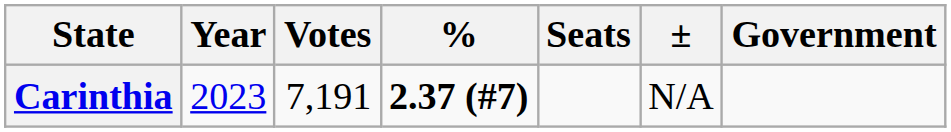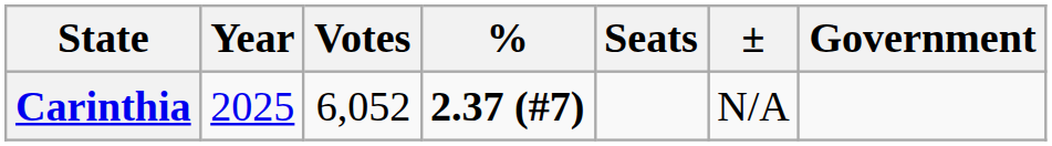Carinthia | Year: 2023 -> 2025
Carinthia | Votes: 7,191 -> 6,052
